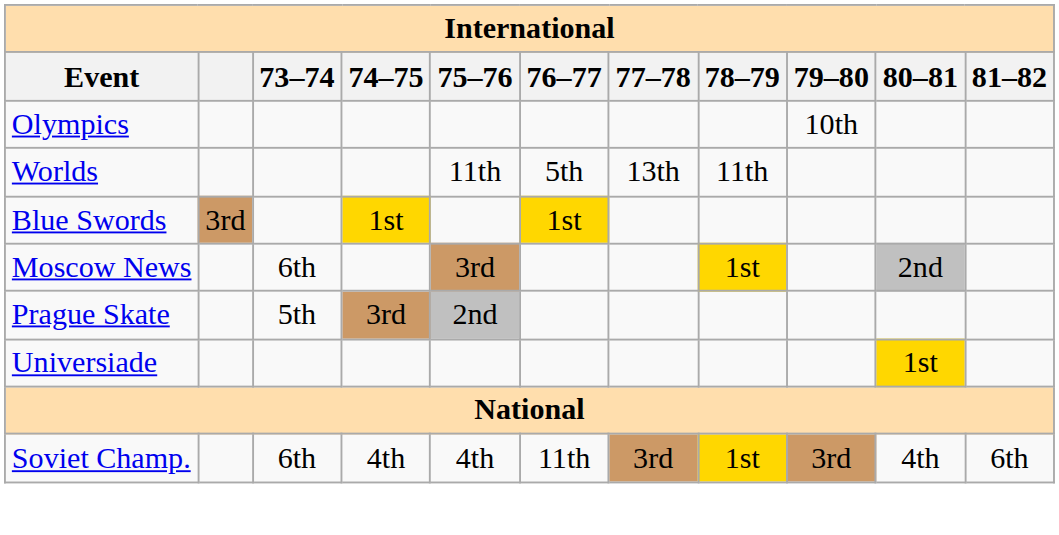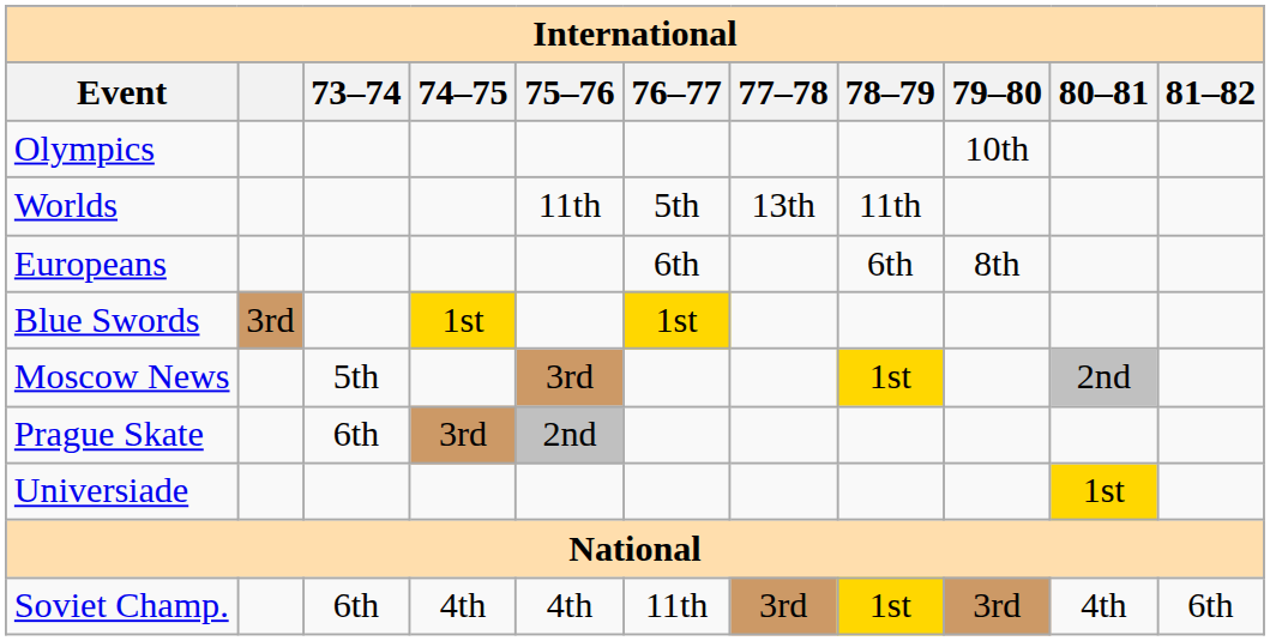+ row: Europeans | 6th | 6th | 8th
Moscow News | 73–74: 6th -> 5th
Prague Skate | 73–74: 5th -> 6th
